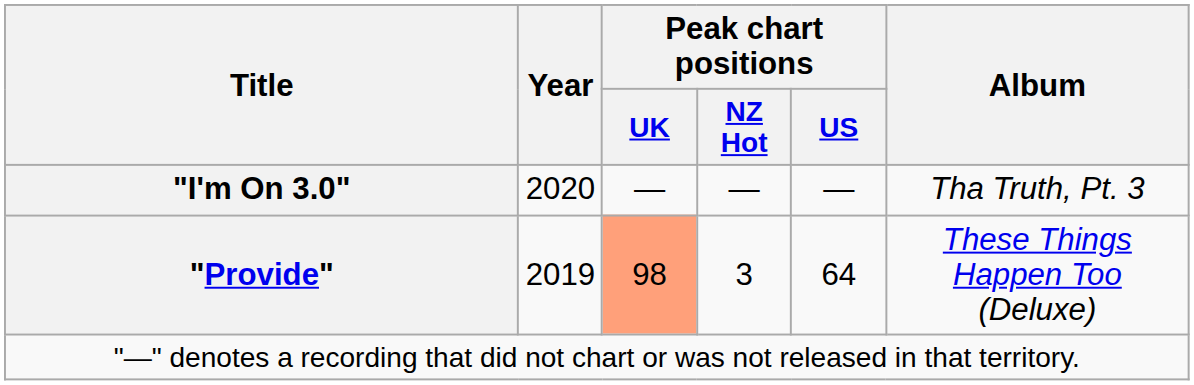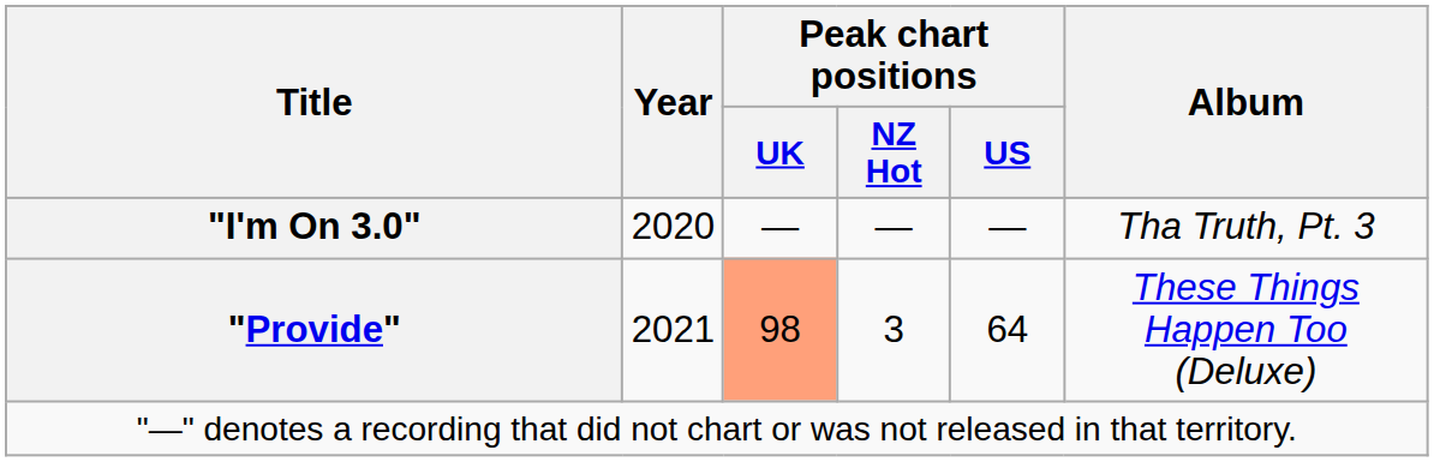"Provide" | Year: 2019 -> 2021
